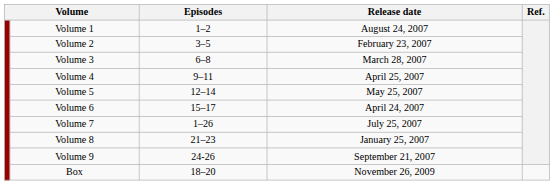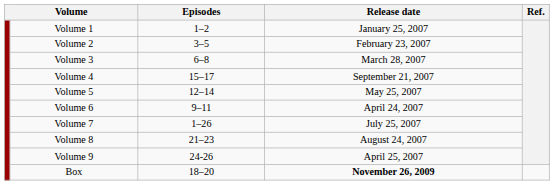Volume 1 | Release date: August 24, 2007 -> January 25, 2007
Volume 4 | Episodes: 9–11 -> 15–17
Volume 4 | Release date: April 25, 2007 -> September 21, 2007
Volume 6 | Episodes: 15–17 -> 9–11
Volume 8 | Release date: January 25, 2007 -> August 24, 2007
Volume 9 | Release date: September 21, 2007 -> April 25, 2007
Box | Release date: normal -> bold
